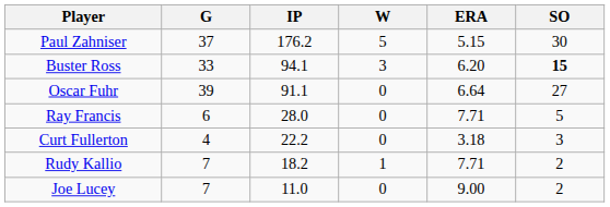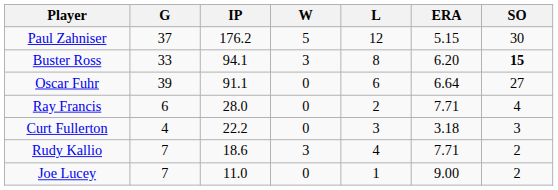+ column: L | 12 | 8 | 6 | 2 | 3 | 4 | 1
Ray Francis | SO: 5 -> 4
Rudy Kallio | IP: 18.2 -> 18.6
Rudy Kallio | W: 1 -> 3
